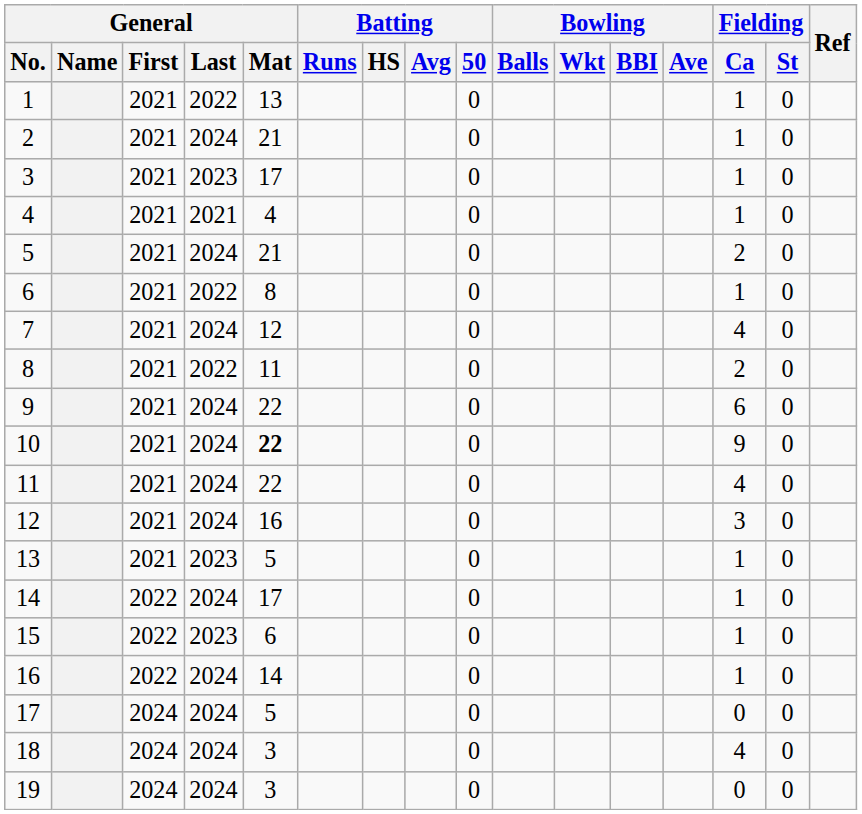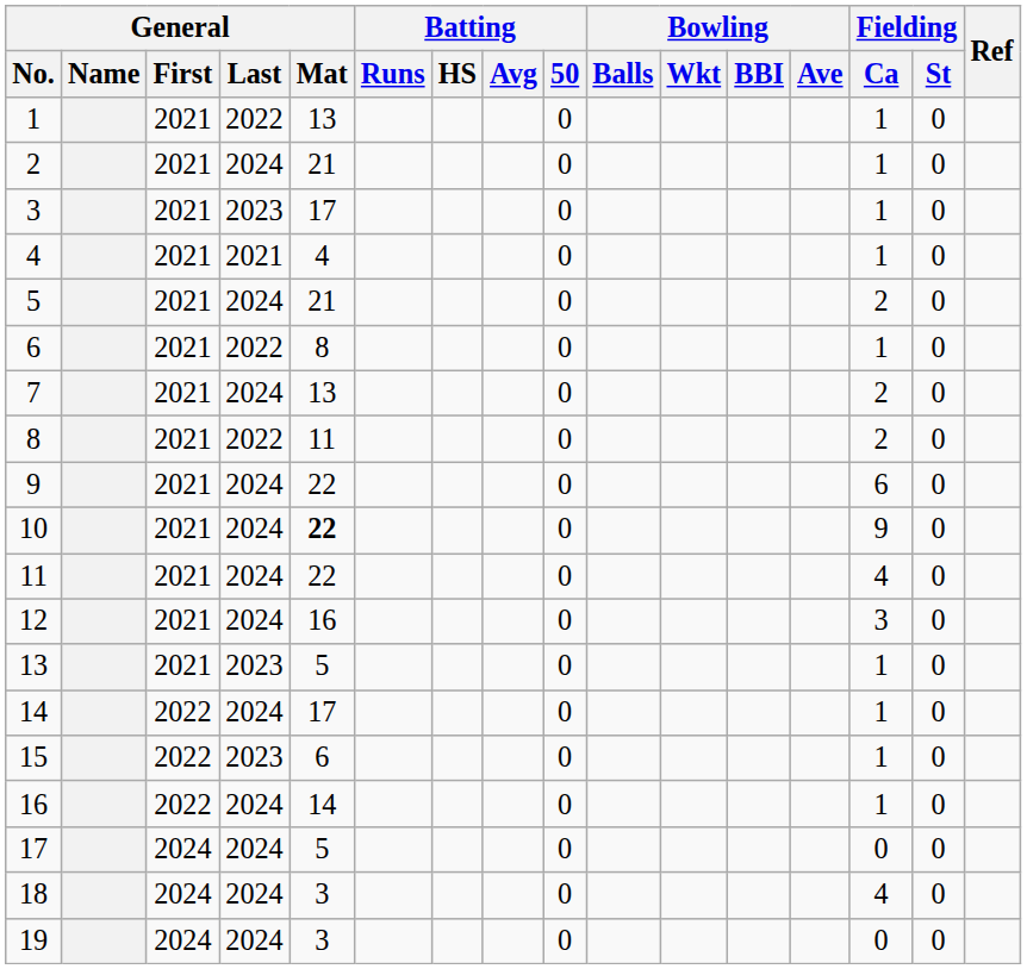7 | General / Mat: 12 -> 13
7 | Fielding / Ca: 4 -> 2
